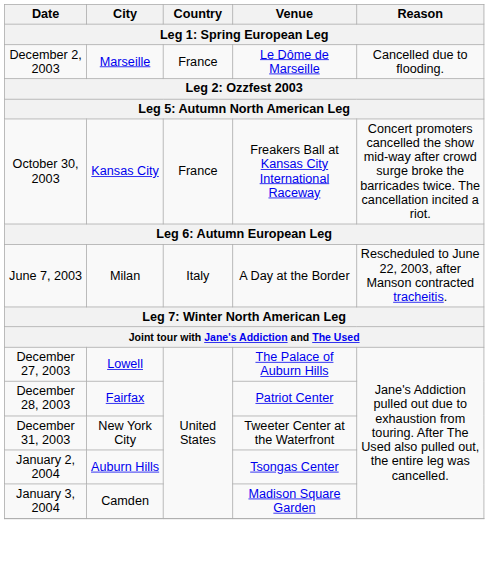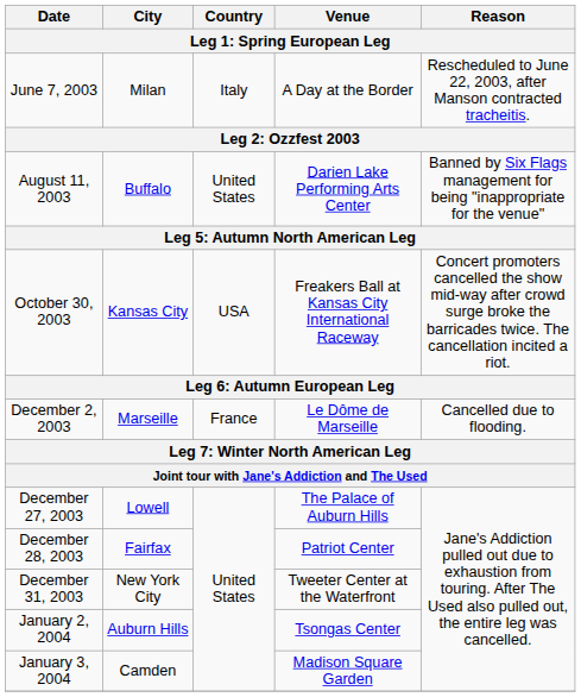rows swapped: June 7, 2003 <-> December 2, 2003
+ row: August 11, 2003 | Buffalo | United States | Darien Lake Performing Arts Center | Banned by Six Flags management for being "inappropriate for the venue"
October 30, 2003 | Country: France -> USA
